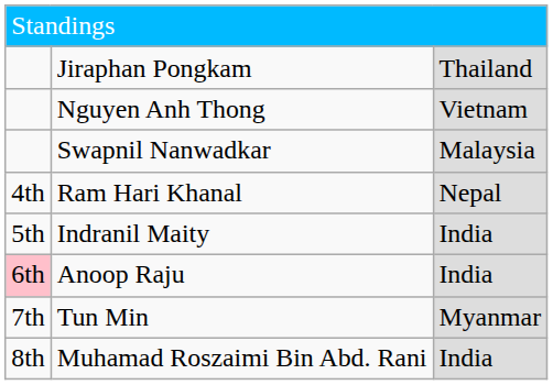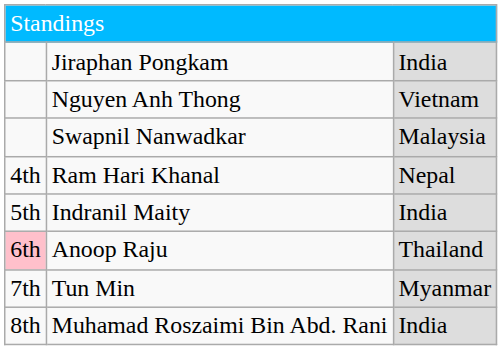Jiraphan Pongkam | column 3: Thailand -> India
Anoop Raju | column 3: India -> Thailand
